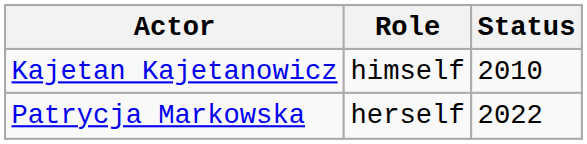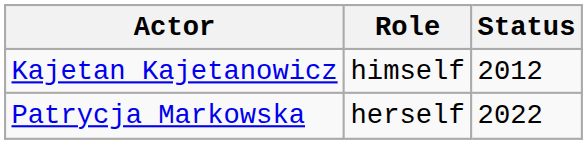Kajetan Kajetanowicz | Status: 2010 -> 2012
